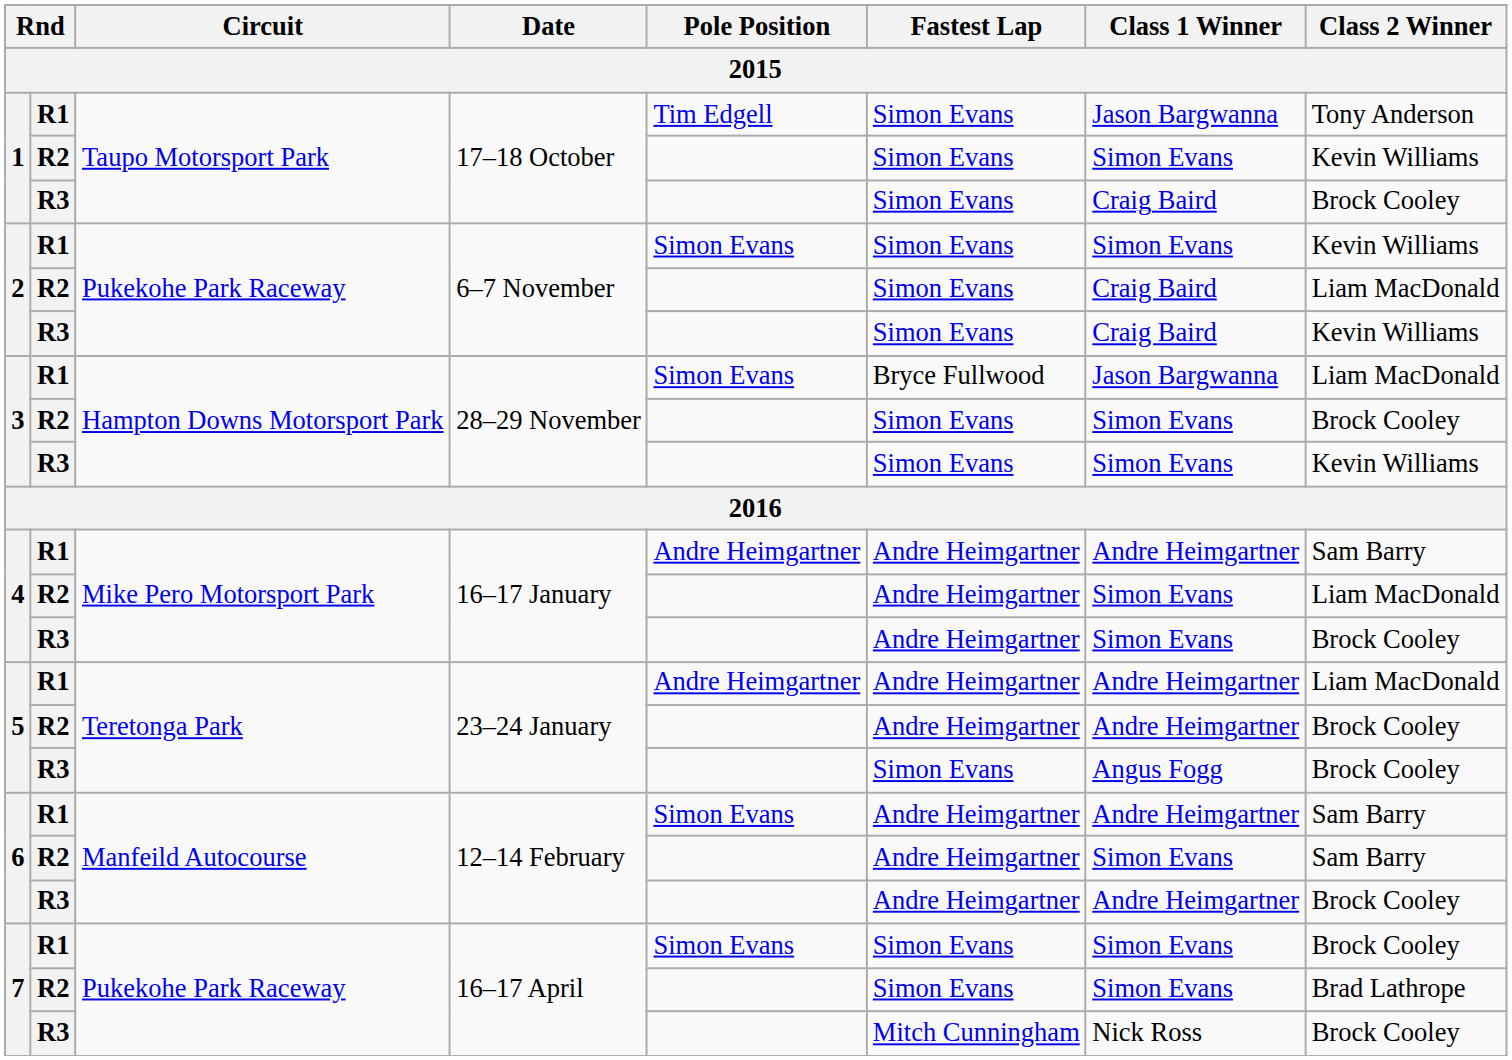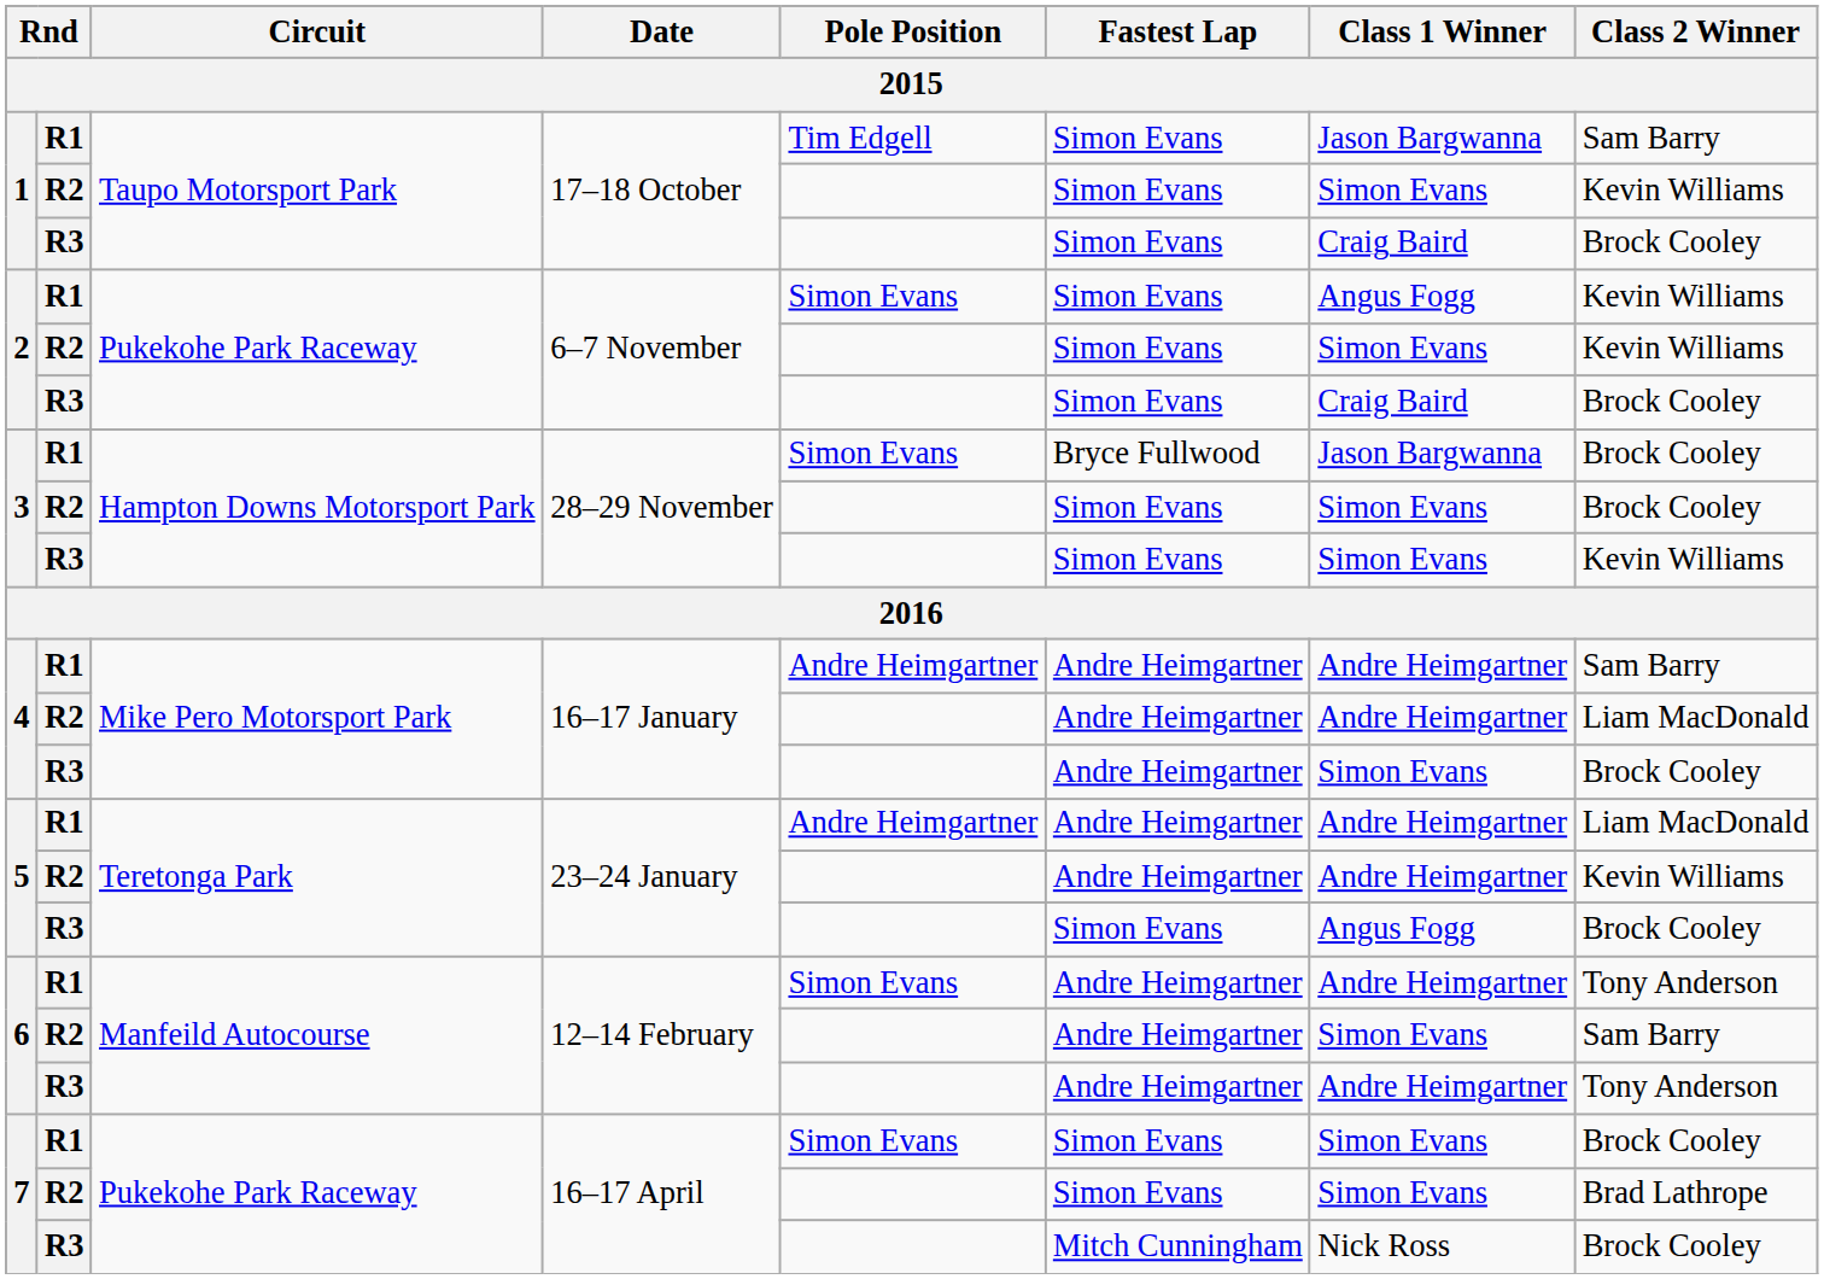1 / R1 | Class 2 Winner: Tony Anderson -> Sam Barry
2 / R1 | Class 1 Winner: Simon Evans -> Angus Fogg
2 / R2 | Class 1 Winner: Craig Baird -> Simon Evans
2 / R2 | Class 2 Winner: Liam MacDonald -> Kevin Williams
2 / R3 | Class 2 Winner: Kevin Williams -> Brock Cooley
3 / R1 | Class 2 Winner: Liam MacDonald -> Brock Cooley
4 / R2 | Class 1 Winner: Simon Evans -> Andre Heimgartner
5 / R2 | Class 2 Winner: Brock Cooley -> Kevin Williams
6 / R1 | Class 2 Winner: Sam Barry -> Tony Anderson
6 / R3 | Class 2 Winner: Brock Cooley -> Tony Anderson
